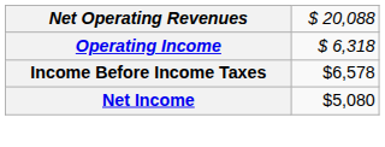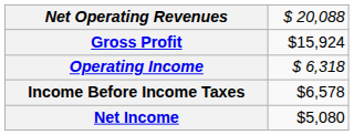+ row: Gross Profit | $15,924
